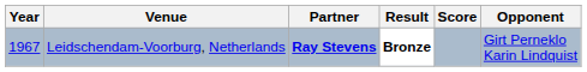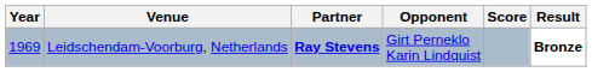columns swapped: Opponent <-> Result
Leidschendam-Voorburg, Netherlands | Year: 1967 -> 1969
